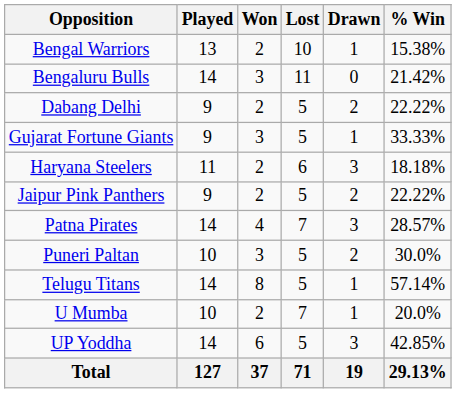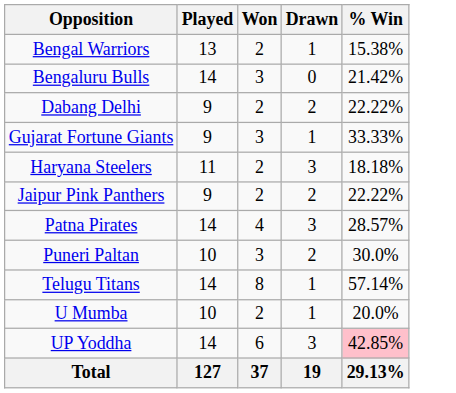- column: Lost | 10 | 11 | 5 | 5 | 6 | 5 | 7 | 5 | 5 | 7 | 5 | 71
UP Yoddha | % Win: no background -> pink background
